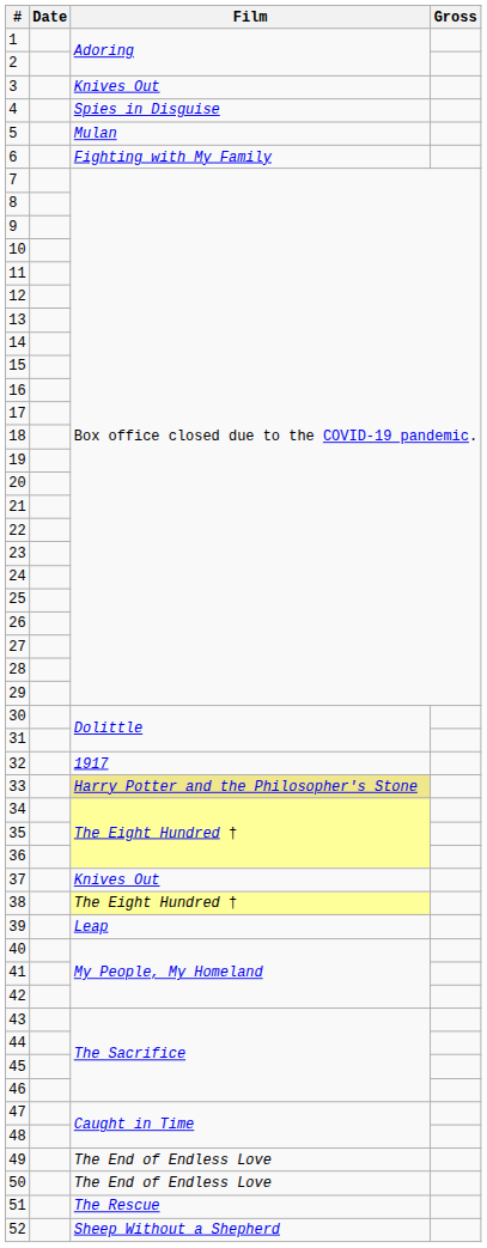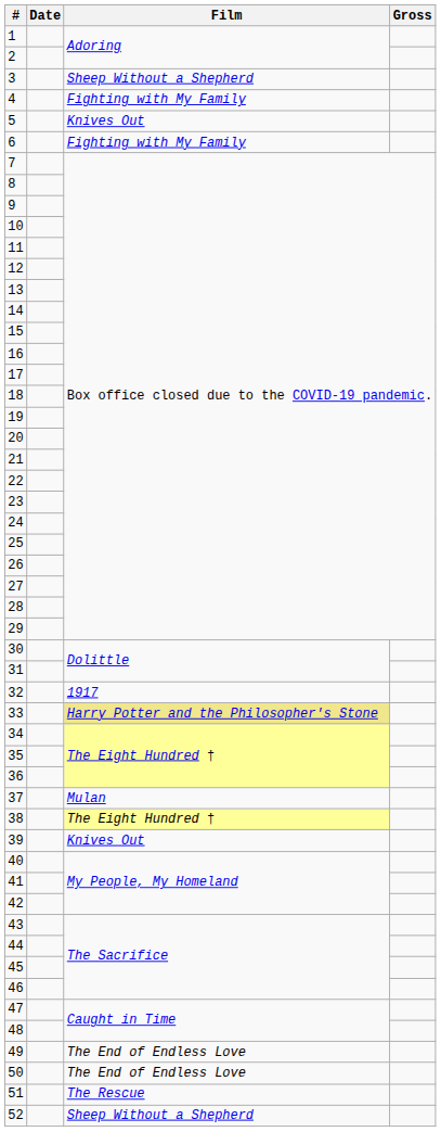3 | Film: Knives Out -> Sheep Without a Shepherd
4 | Film: Spies in Disguise -> Fighting with My Family
5 | Film: Mulan -> Knives Out
37 | Film: Knives Out -> Mulan
39 | Film: Leap -> Knives Out
